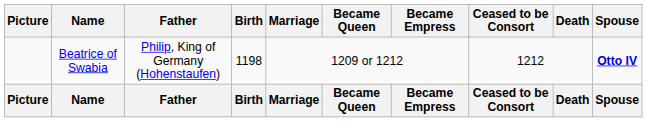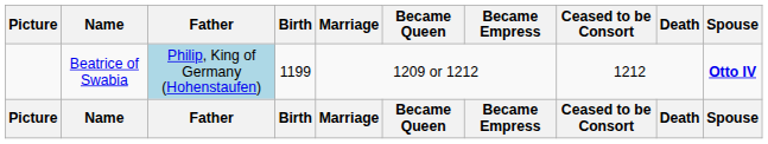Beatrice of Swabia | Father: no background -> lightblue background
Beatrice of Swabia | Birth: 1198 -> 1199
